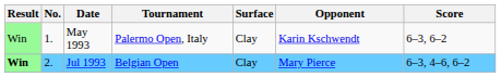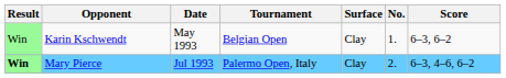columns swapped: No. <-> Opponent
May 1993 | Tournament: Palermo Open, Italy -> Belgian Open
Jul 1993 | Tournament: Belgian Open -> Palermo Open, Italy
